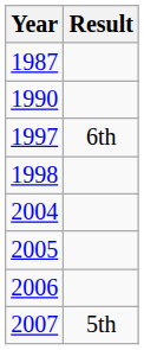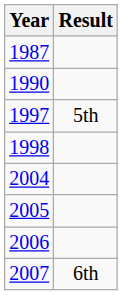1997 | Result: 6th -> 5th
2007 | Result: 5th -> 6th
